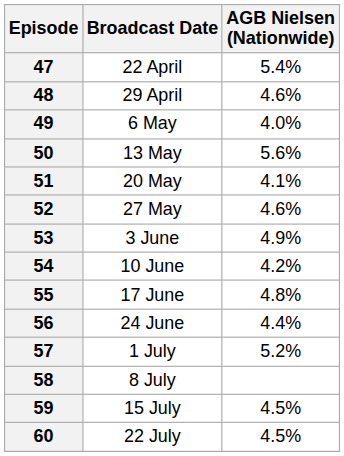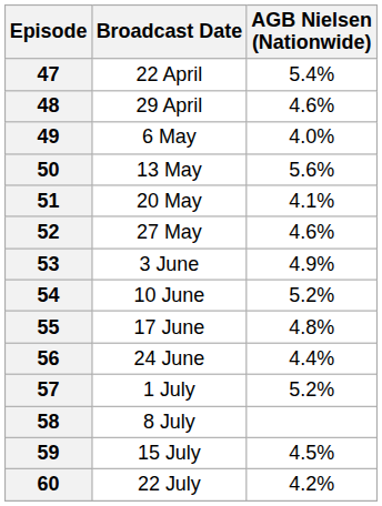54 | AGB Nielsen (Nationwide): 4.2% -> 5.2%
60 | AGB Nielsen (Nationwide): 4.5% -> 4.2%
